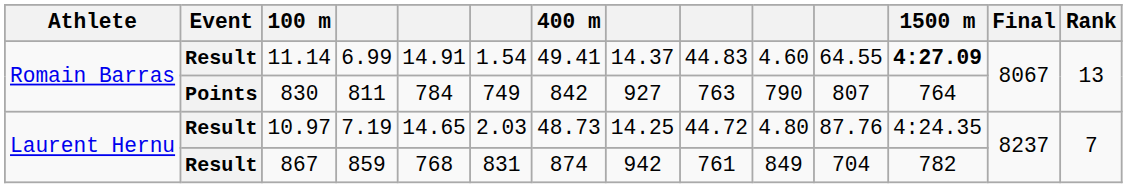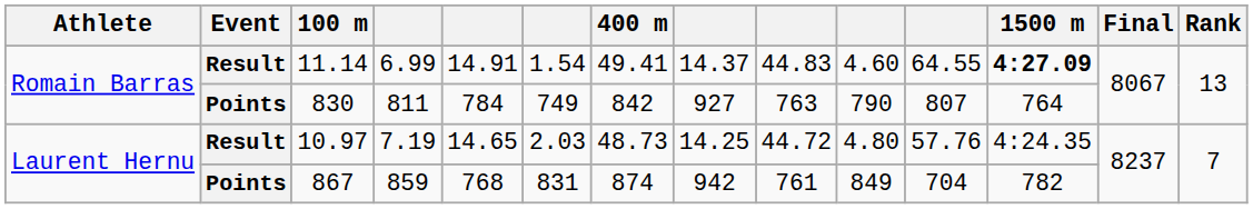10.97 | column 11: 87.76 -> 57.76
867 | Event: Result -> Points
